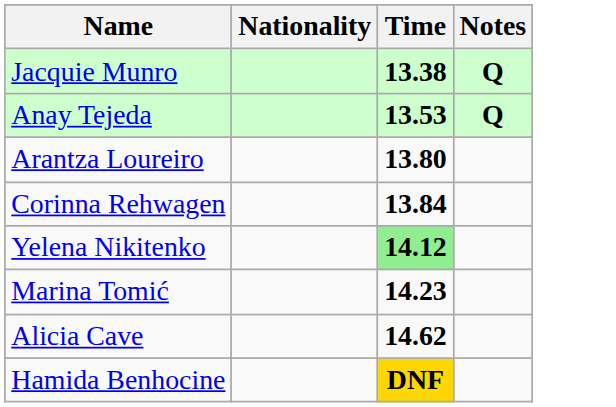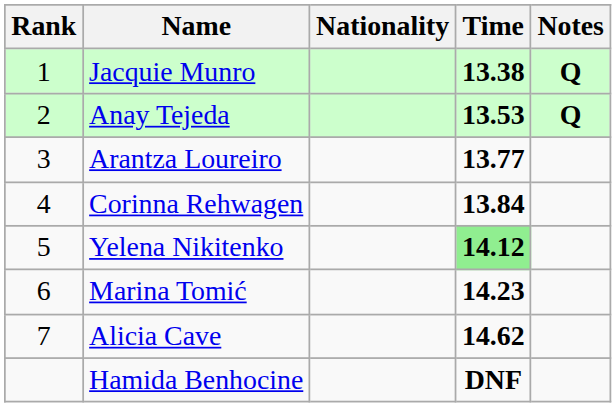+ column: Rank | 1 | 2 | 3 | 4 | 5 | 6 | 7
Arantza Loureiro | Time: 13.80 -> 13.77
Hamida Benhocine | Time: gold background -> no background
